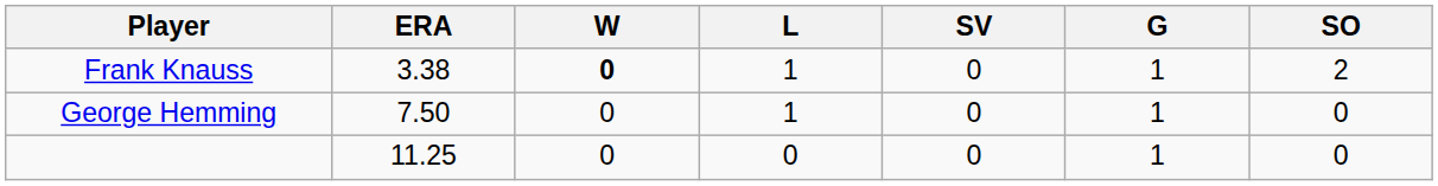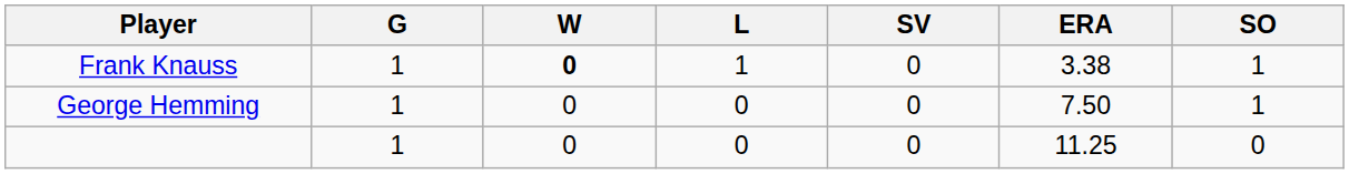columns swapped: G <-> ERA
Frank Knauss | SO: 2 -> 1
George Hemming | L: 1 -> 0
George Hemming | SO: 0 -> 1
